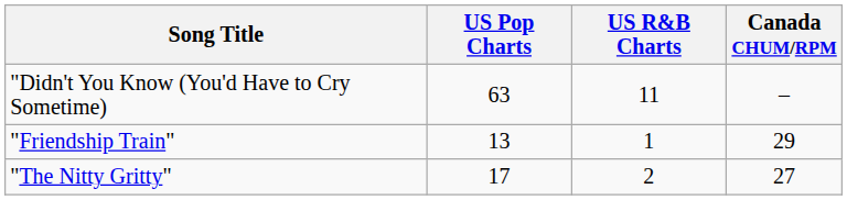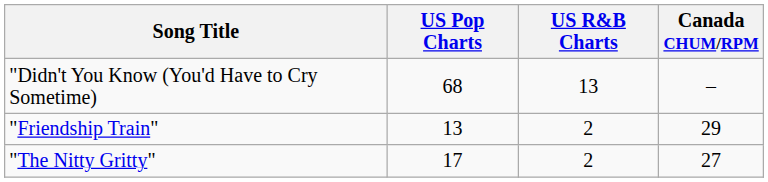"Didn't You Know (You'd Have to Cry Sometime) | US Pop Charts: 63 -> 68
"Didn't You Know (You'd Have to Cry Sometime) | US R&B Charts: 11 -> 13
"Friendship Train" | US R&B Charts: 1 -> 2
